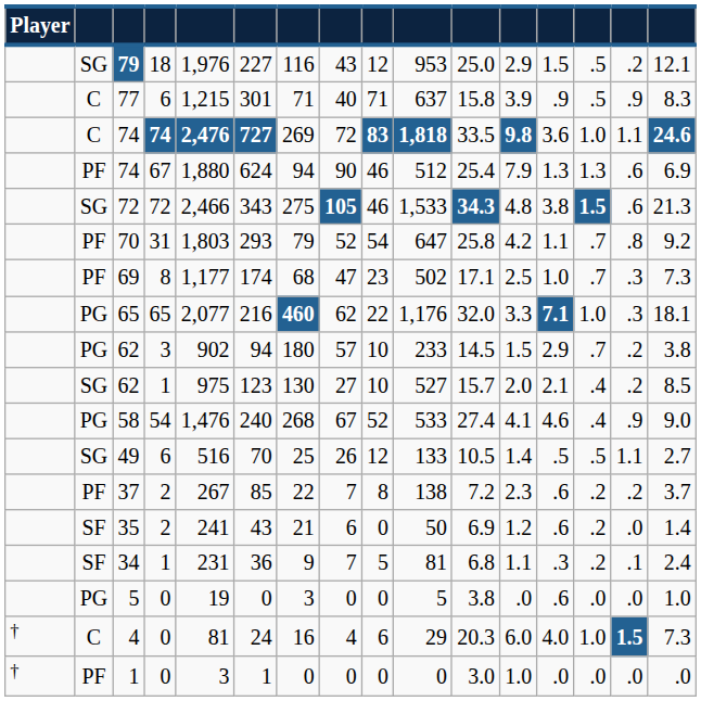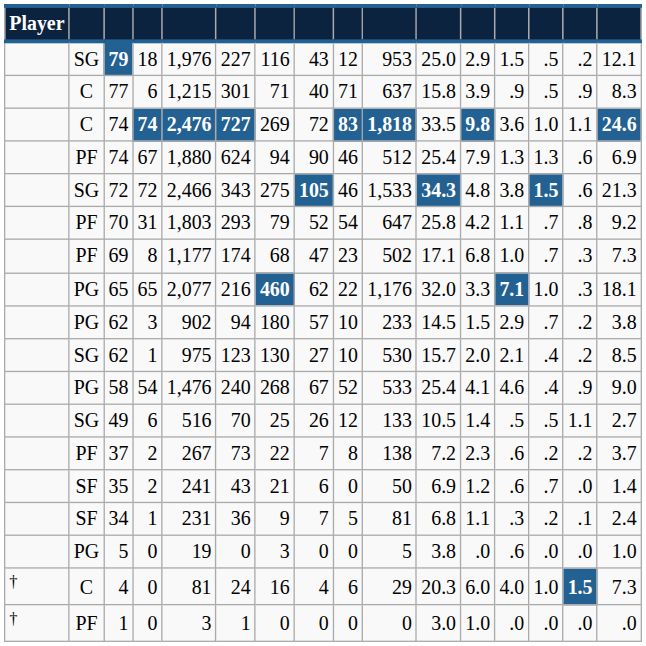69 | column 12: 2.5 -> 6.8
62 / 1 | column 10: 527 -> 530
58 | column 11: 27.4 -> 25.4
37 | column 6: 85 -> 73
35 | column 14: .2 -> .7
